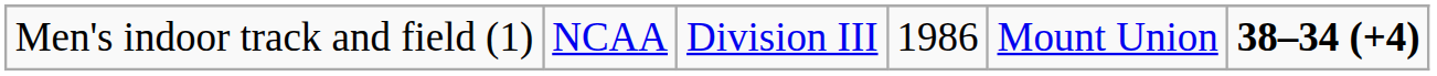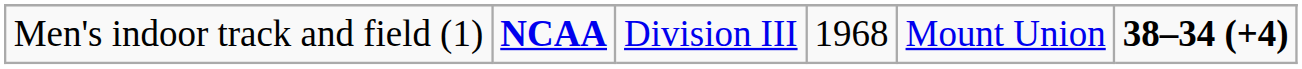Men's indoor track and field (1) | column 2: normal -> bold
Men's indoor track and field (1) | column 4: 1986 -> 1968
